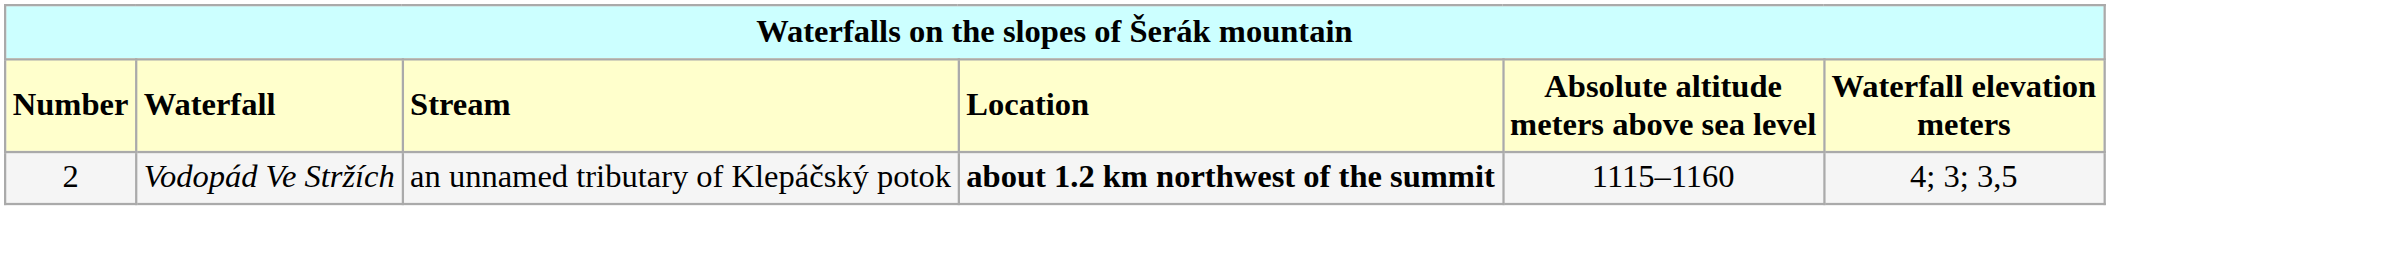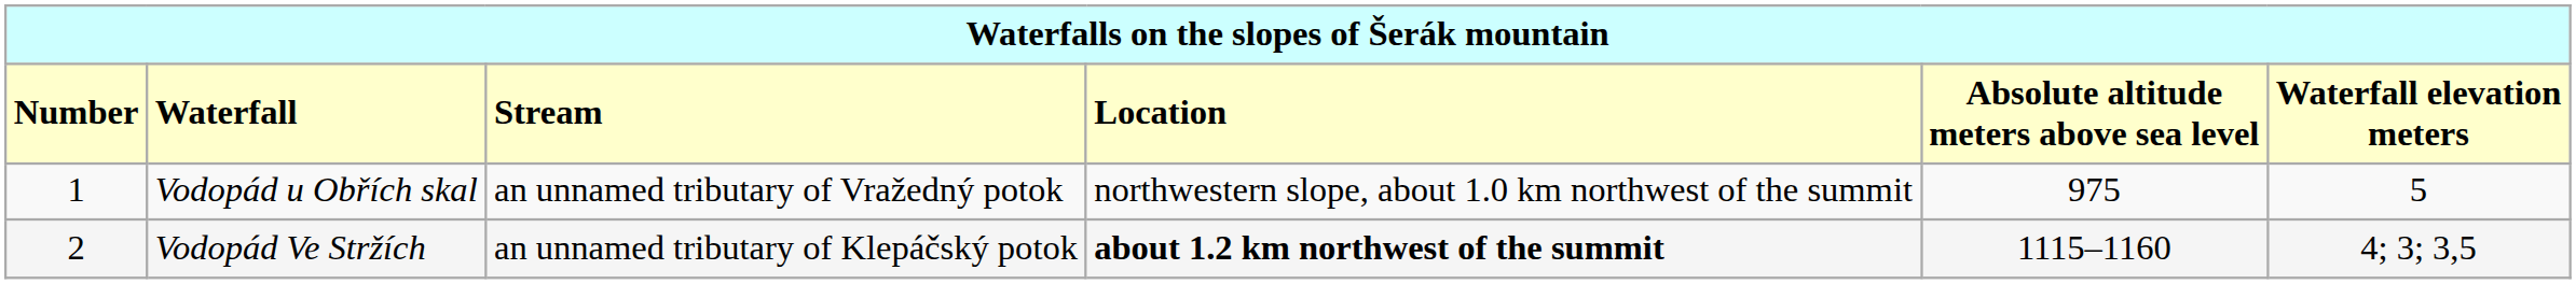+ row: 1 | Vodopád u Obřích skal | an unnamed tributary of Vražedný potok | northwestern slope, about 1.0 km northwest of the summit | 975 | 5
